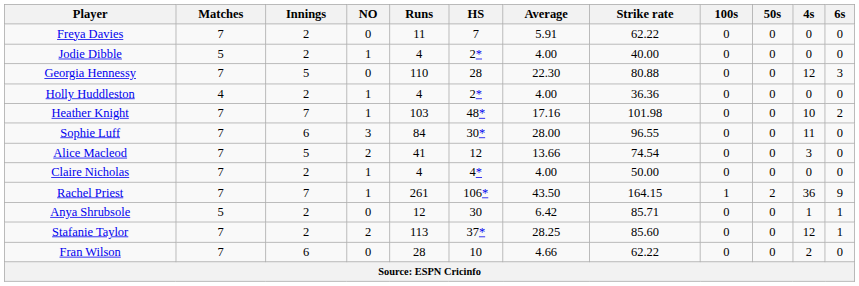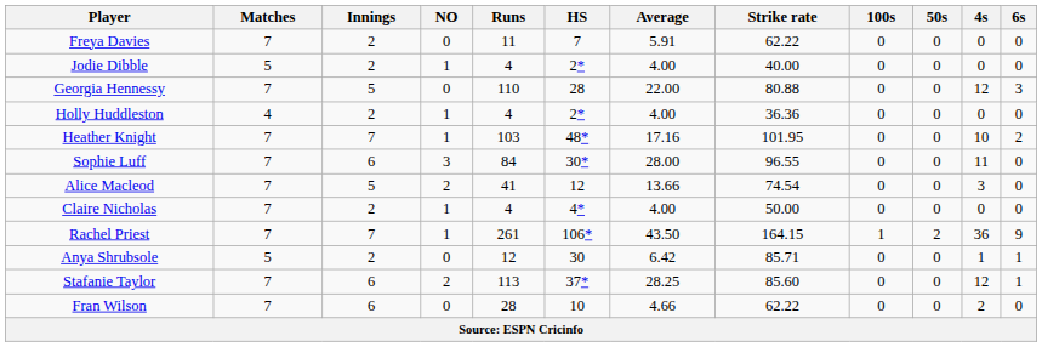Georgia Hennessy | Average: 22.30 -> 22.00
Heather Knight | Strike rate: 101.98 -> 101.95
Stafanie Taylor | Innings: 2 -> 6
